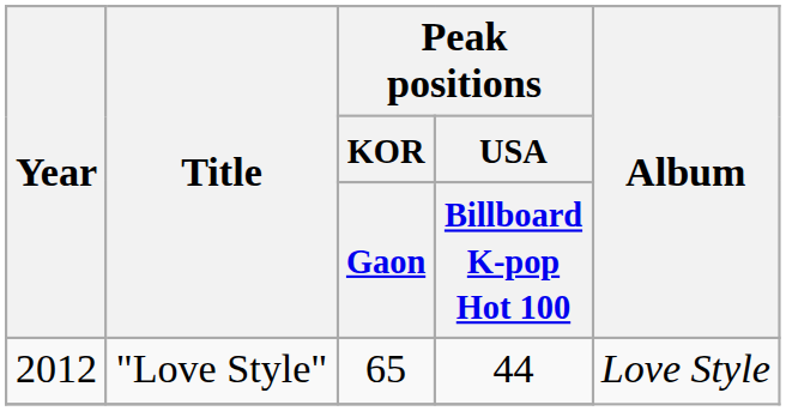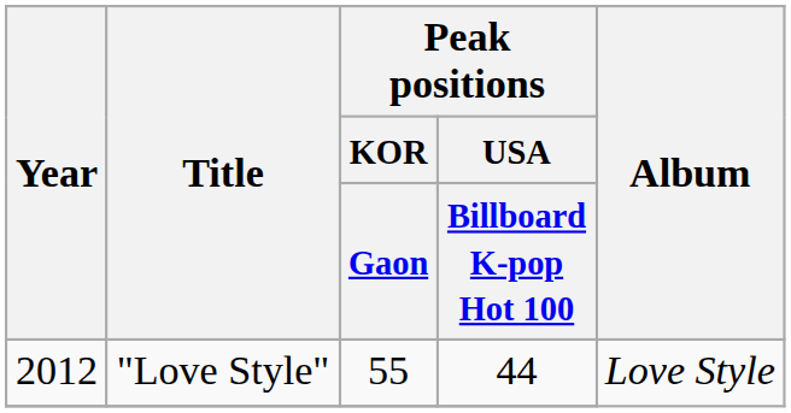"Love Style" | Peak positions / KOR / Gaon: 65 -> 55
